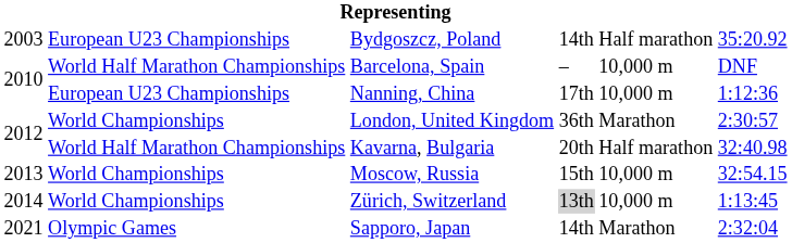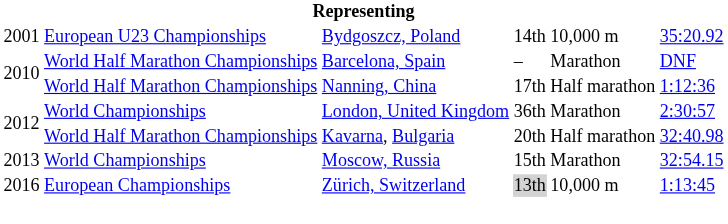Bydgoszcz, Poland | column 1: 2003 -> 2001
Bydgoszcz, Poland | column 5: Half marathon -> 10,000 m
Barcelona, Spain | column 5: 10,000 m -> Marathon
Nanning, China | column 2: European U23 Championships -> World Half Marathon Championships
Nanning, China | column 5: 10,000 m -> Half marathon
Moscow, Russia | column 5: 10,000 m -> Marathon
Zürich, Switzerland | column 1: 2014 -> 2016
Zürich, Switzerland | column 2: World Championships -> European Championships
- row: 2021 | Olympic Games | Sapporo, Japan | 14th | Marathon | 2:32:04
